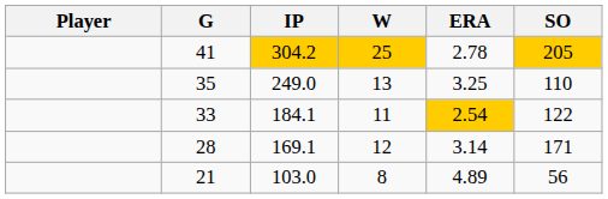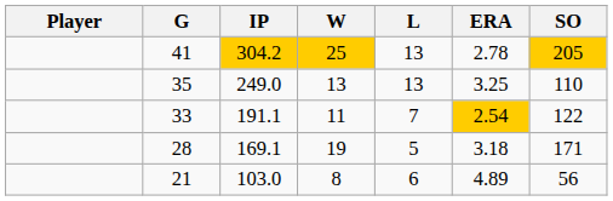+ column: L | 13 | 13 | 7 | 5 | 6
33 | IP: 184.1 -> 191.1
28 | W: 12 -> 19
28 | ERA: 3.14 -> 3.18
